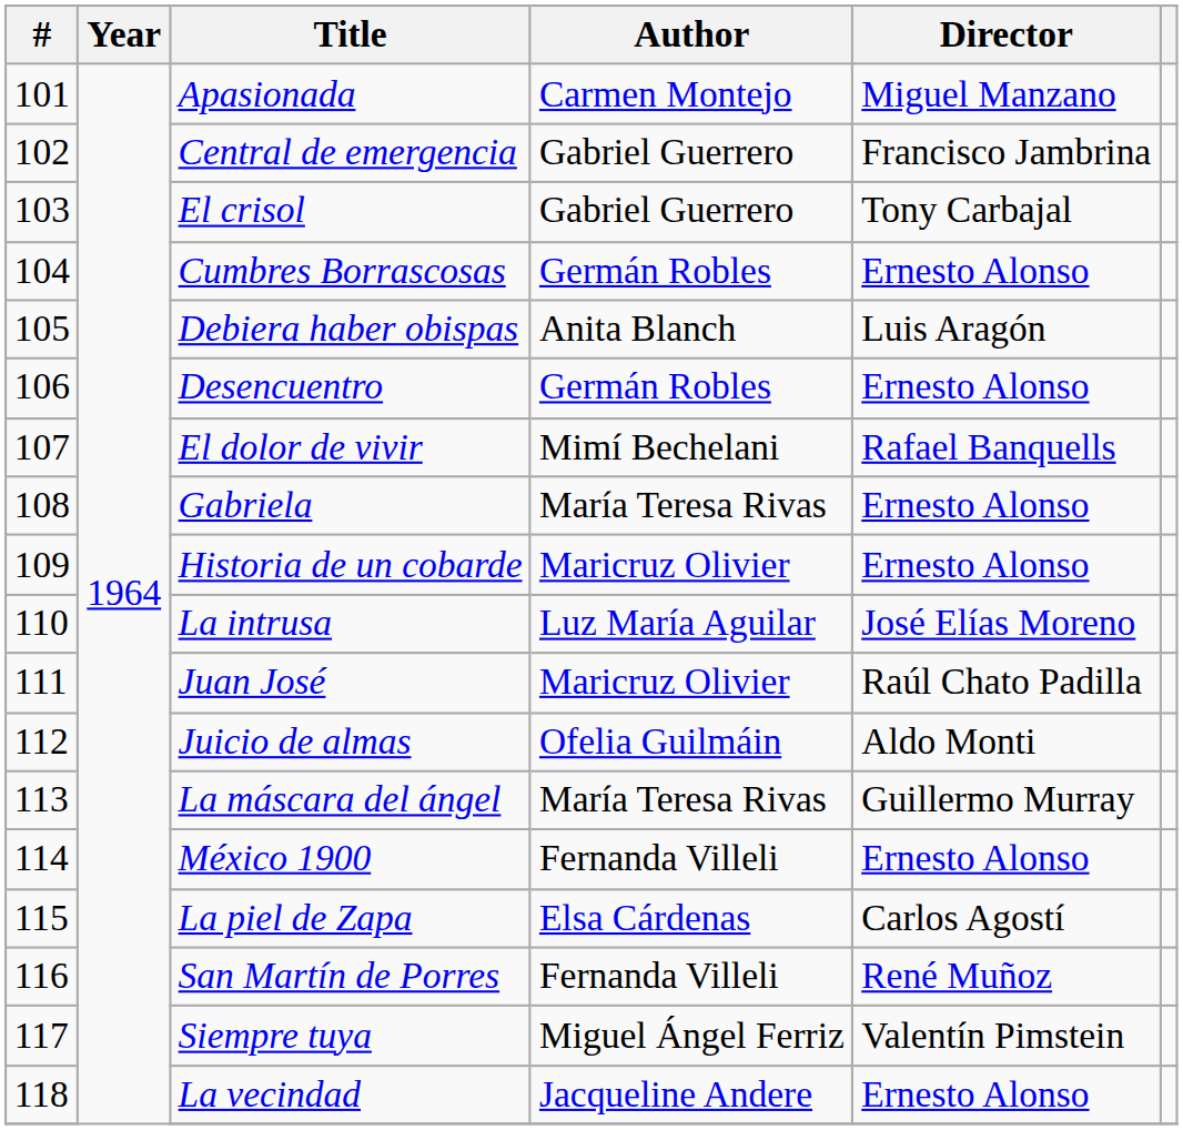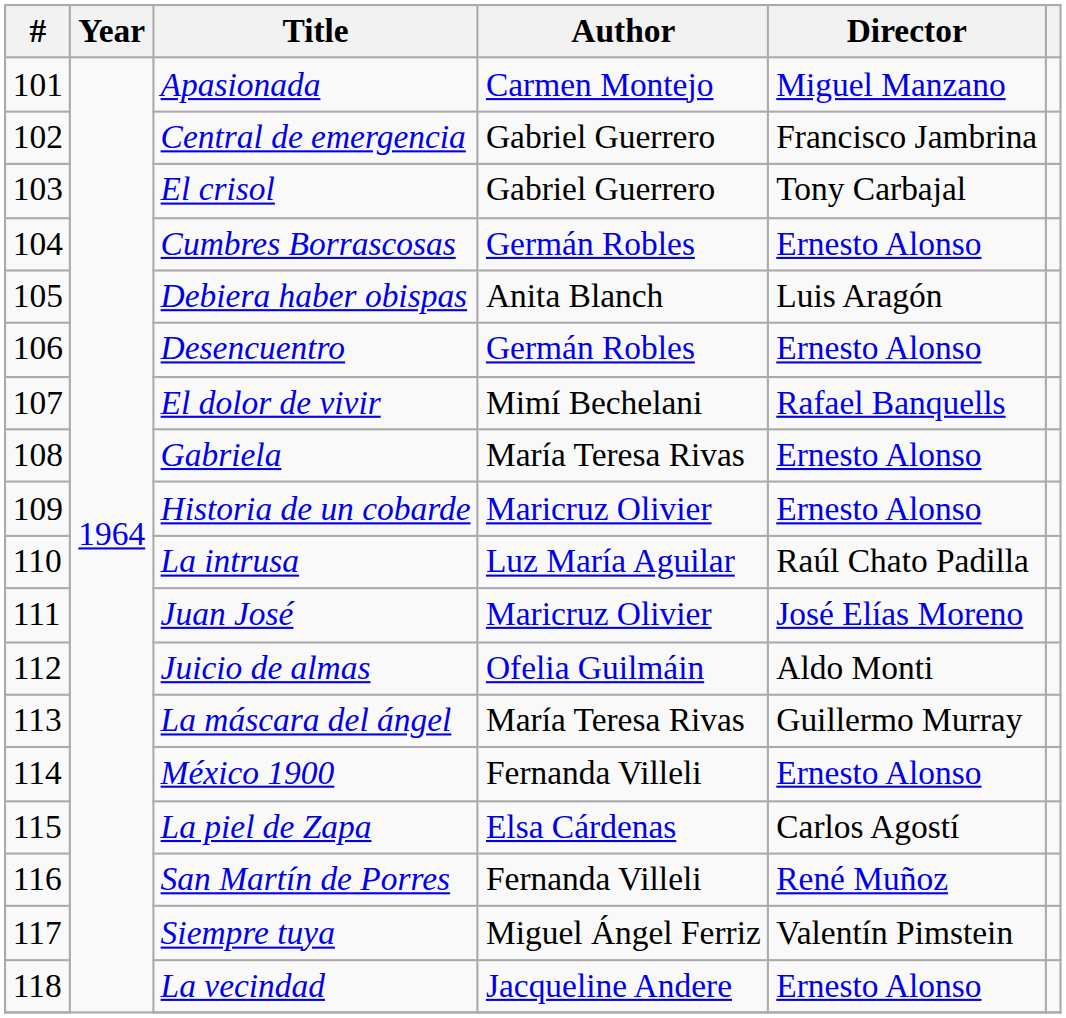La intrusa | Director: José Elías Moreno -> Raúl Chato Padilla
Juan José | Director: Raúl Chato Padilla -> José Elías Moreno
